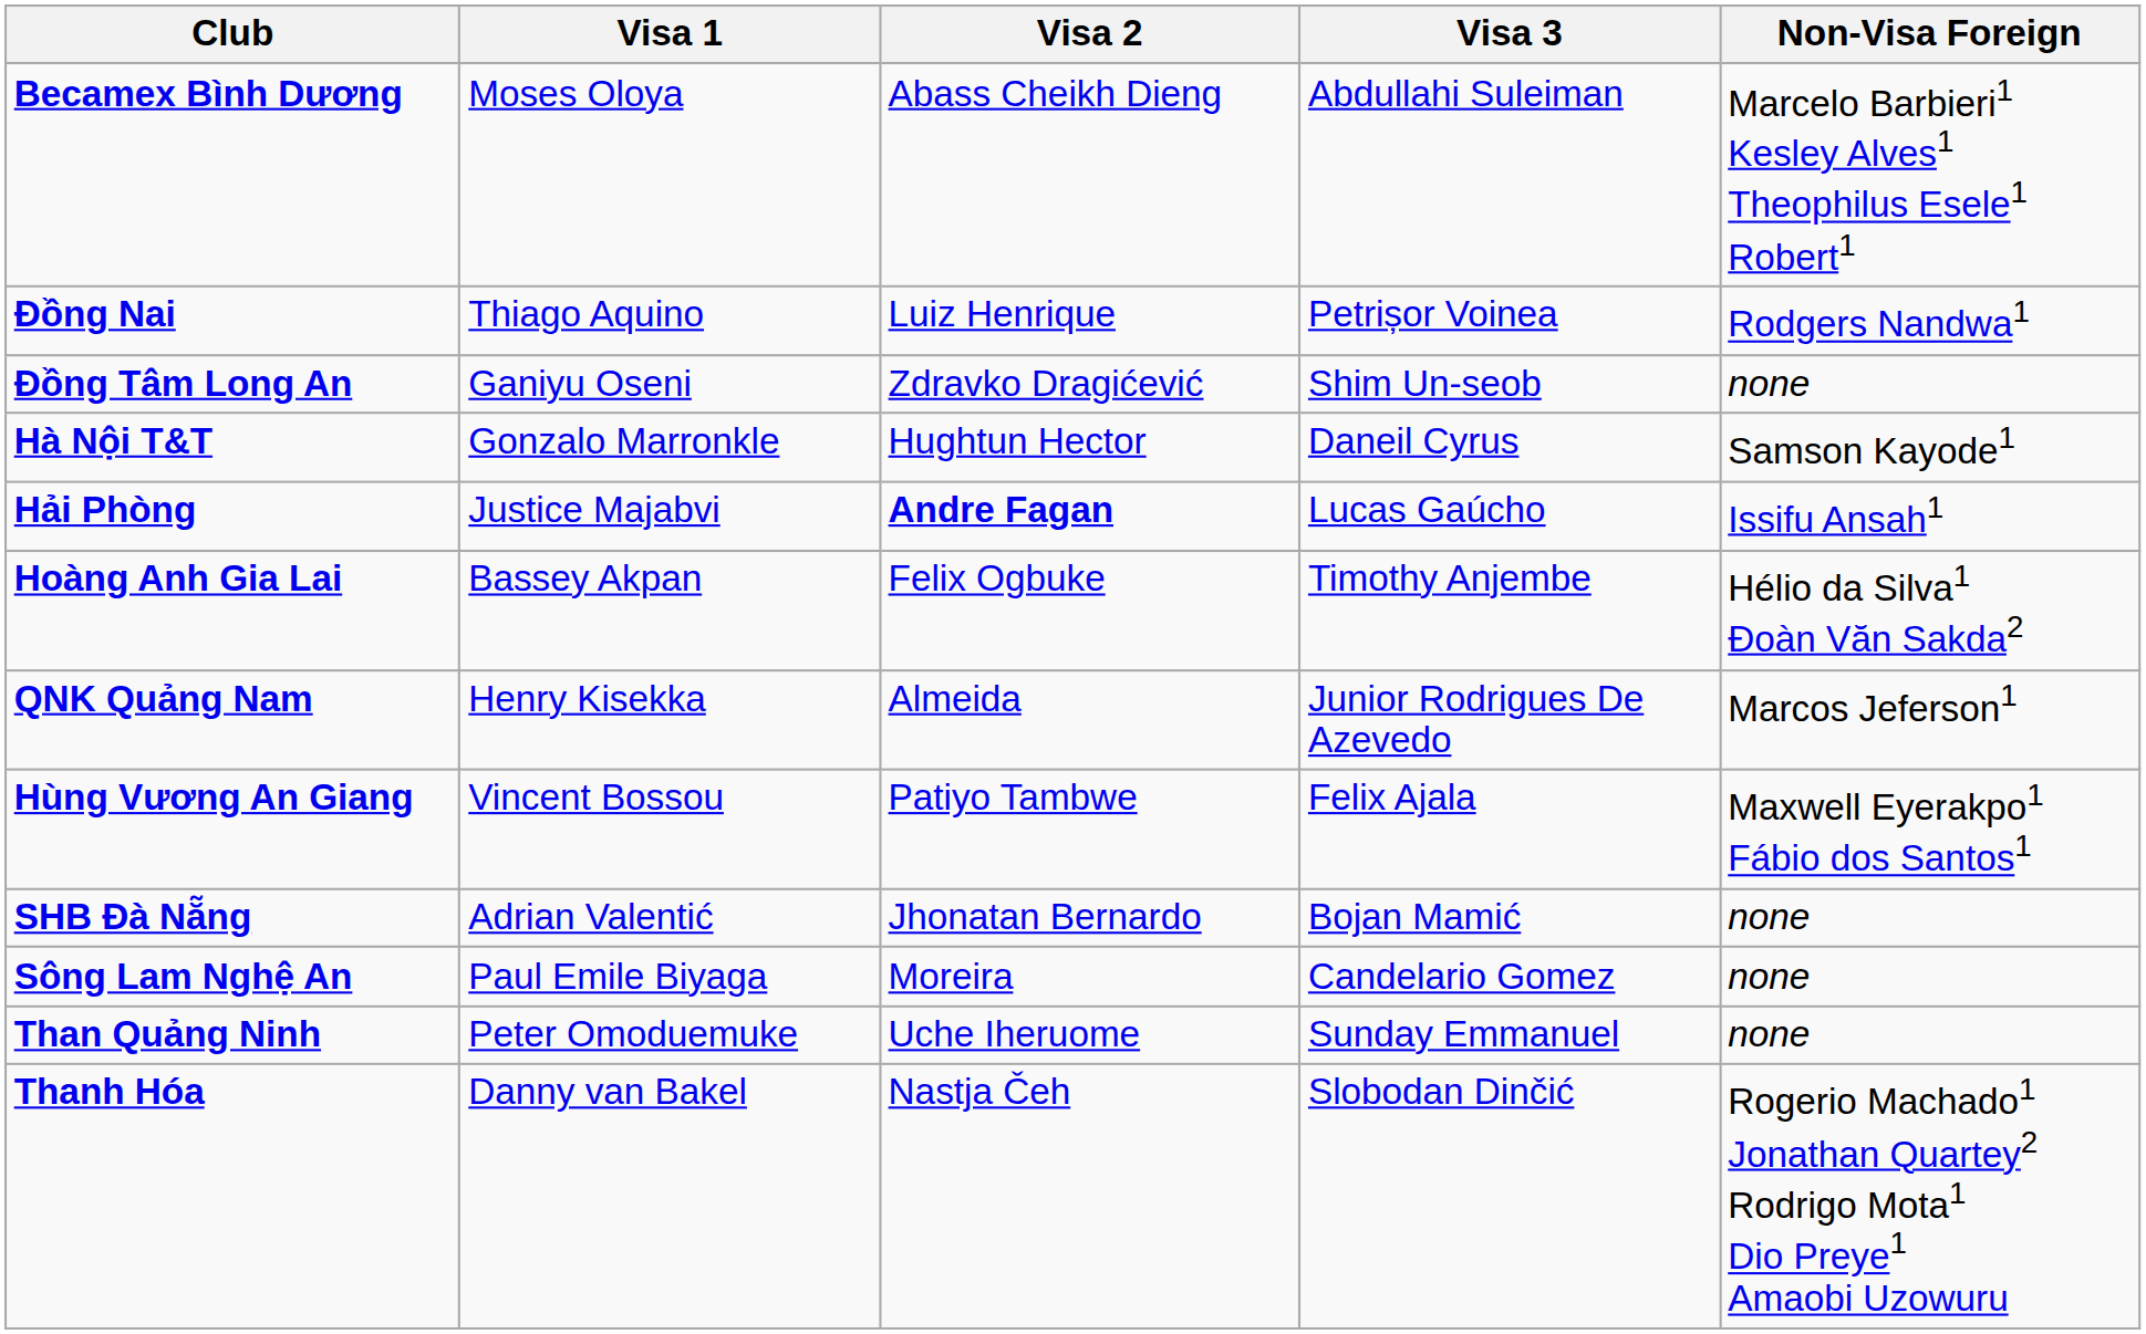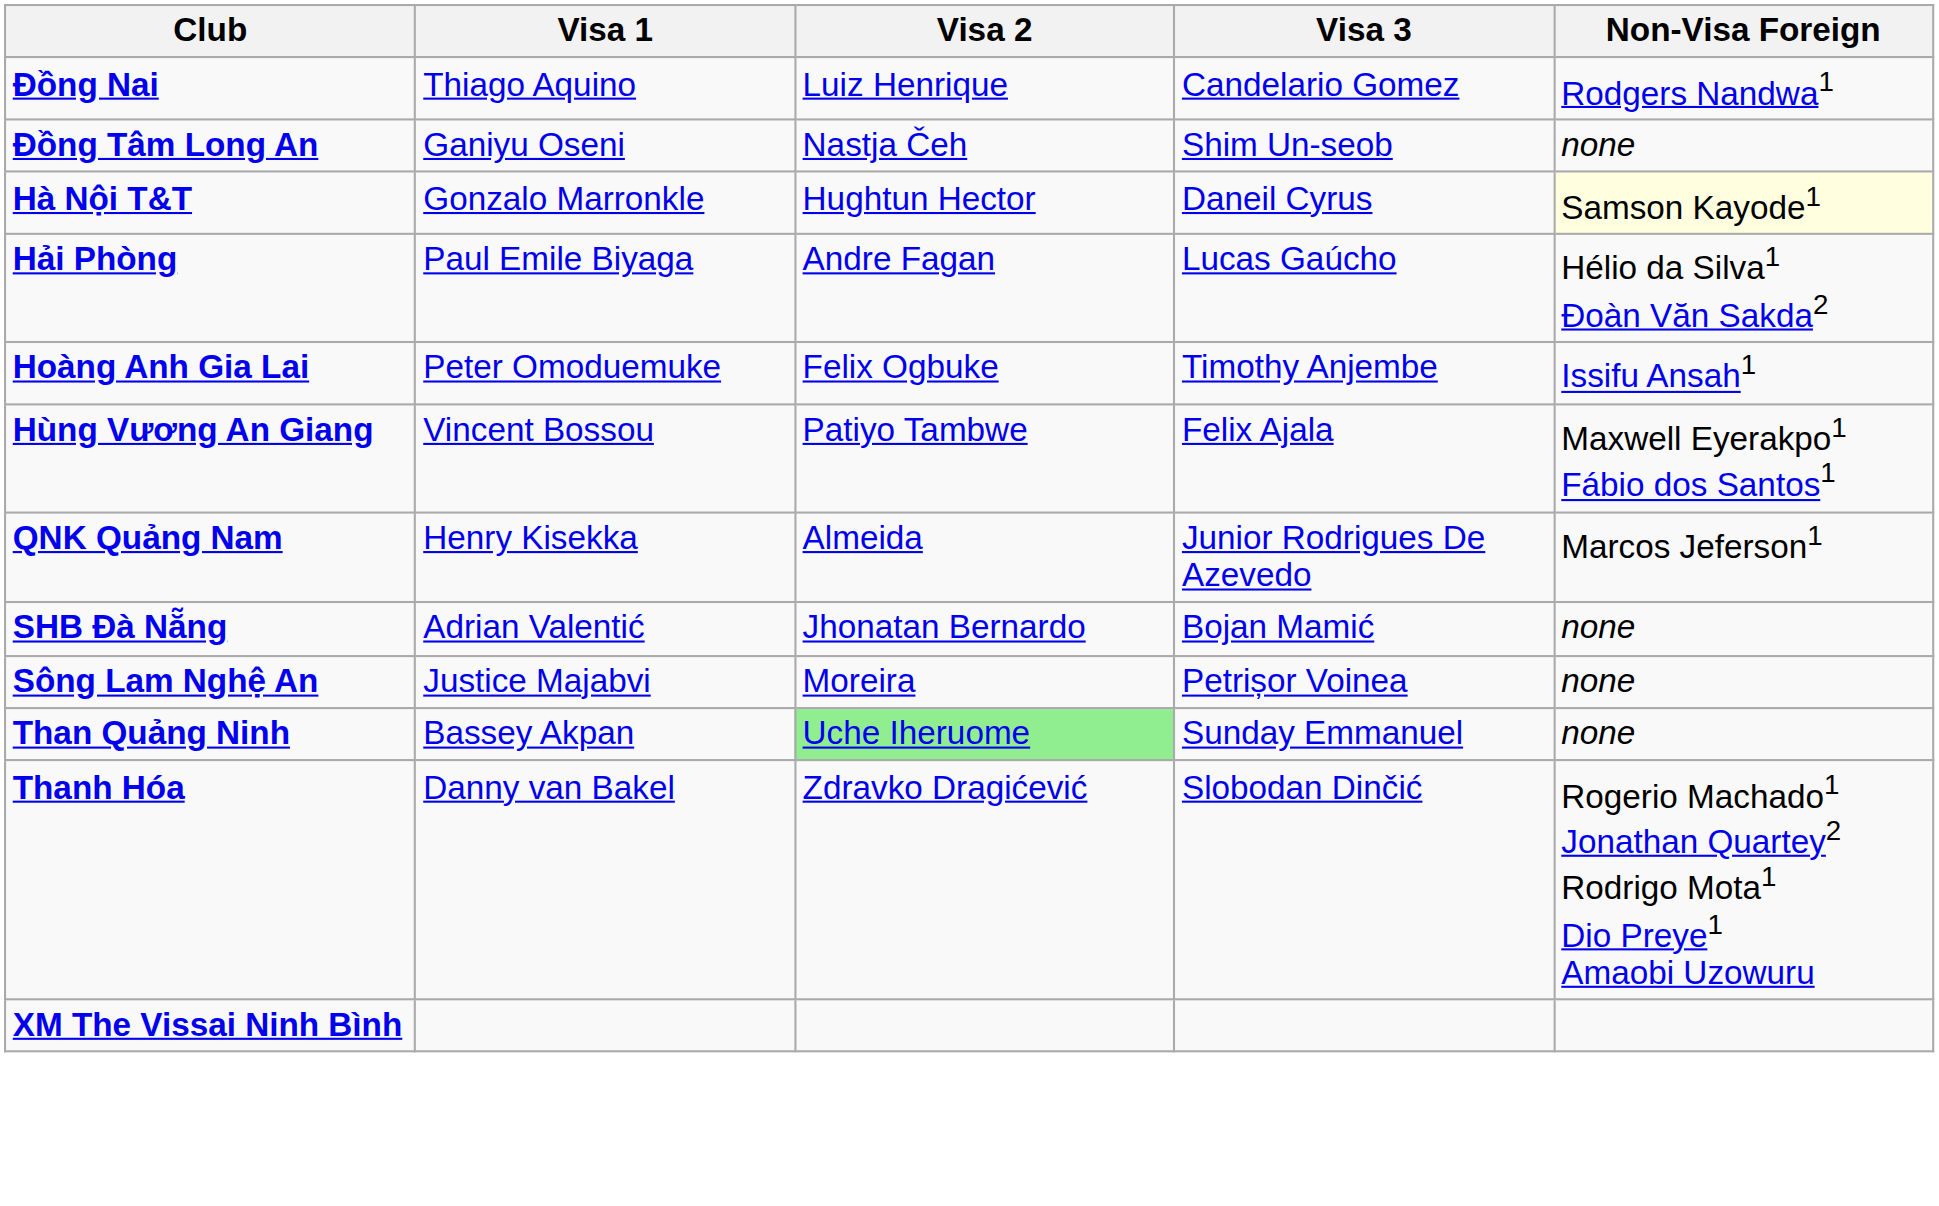- row: Becamex Bình Dương | Moses Oloya | Abass Cheikh Dieng | Abdullahi Suleiman | Marcelo Barbieri1 Kesley Alves1 Theophilus Esele1 Robert1
Đồng Nai | Visa 3: Petrișor Voinea -> Candelario Gomez
Đồng Tâm Long An | Visa 2: Zdravko Dragićević -> Nastja Čeh
Hà Nội T&T | Non-Visa Foreign: no background -> lightyellow background
Hải Phòng | Visa 1: Justice Majabvi -> Paul Emile Biyaga
Hải Phòng | Visa 2: bold -> normal
Hải Phòng | Non-Visa Foreign: Issifu Ansah1 -> Hélio da Silva1 Đoàn Văn Sakda2
Hoàng Anh Gia Lai | Visa 1: Bassey Akpan -> Peter Omoduemuke
Hoàng Anh Gia Lai | Non-Visa Foreign: Hélio da Silva1 Đoàn Văn Sakda2 -> Issifu Ansah1
rows swapped: Hùng Vương An Giang <-> QNK Quảng Nam
Sông Lam Nghệ An | Visa 1: Paul Emile Biyaga -> Justice Majabvi
Sông Lam Nghệ An | Visa 3: Candelario Gomez -> Petrișor Voinea
Than Quảng Ninh | Visa 1: Peter Omoduemuke -> Bassey Akpan
Than Quảng Ninh | Visa 2: no background -> lightgreen background
Thanh Hóa | Visa 2: Nastja Čeh -> Zdravko Dragićević
+ row: XM The Vissai Ninh Bình
